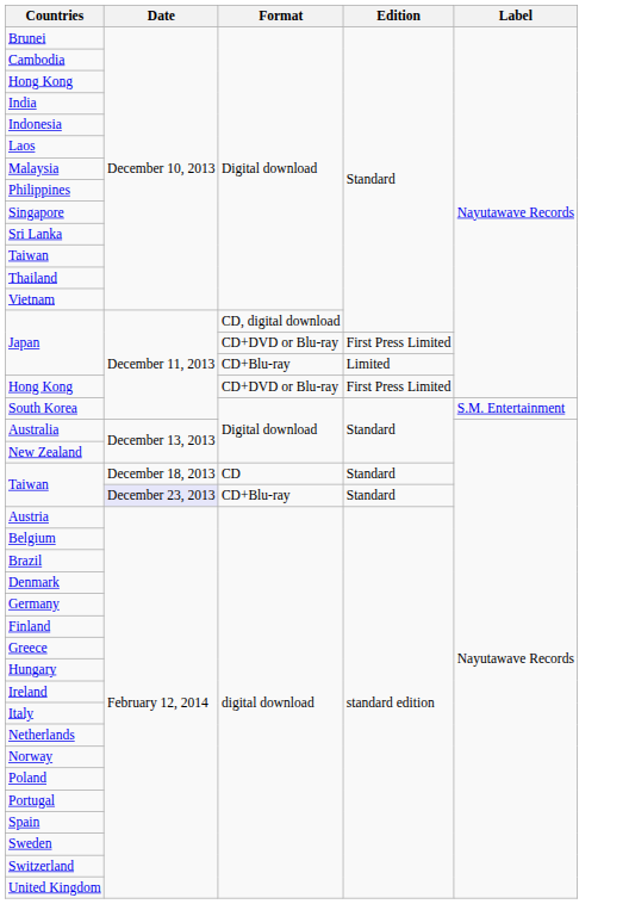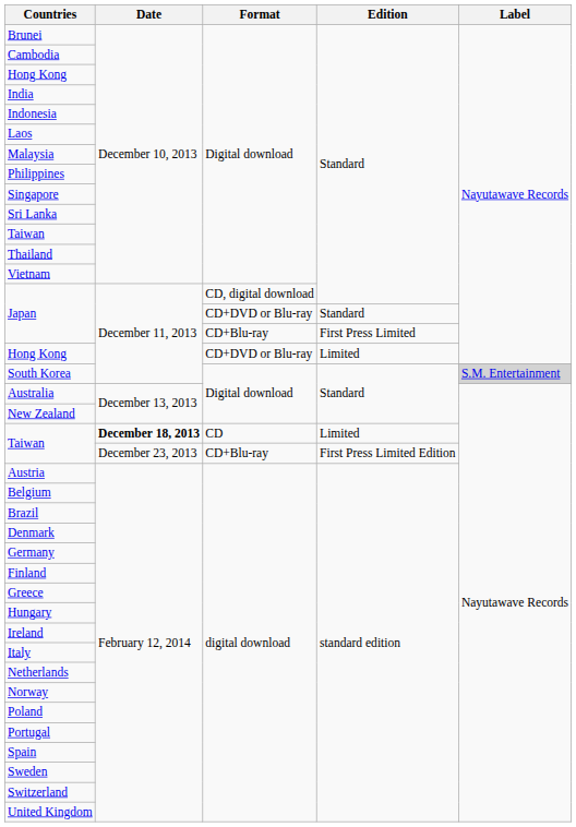Japan / CD+DVD or Blu-ray | Edition: First Press Limited -> Standard
Japan / CD+Blu-ray | Edition: Limited -> First Press Limited
Hong Kong / CD+DVD or Blu-ray | Edition: First Press Limited -> Limited
South Korea | Label: no background -> lightgrey background
Taiwan / CD | Date: normal -> bold
Taiwan / CD | Edition: Standard -> Limited
Taiwan / CD+Blu-ray | Date: lavender background -> no background
Taiwan / CD+Blu-ray | Edition: Standard -> First Press Limited Edition
